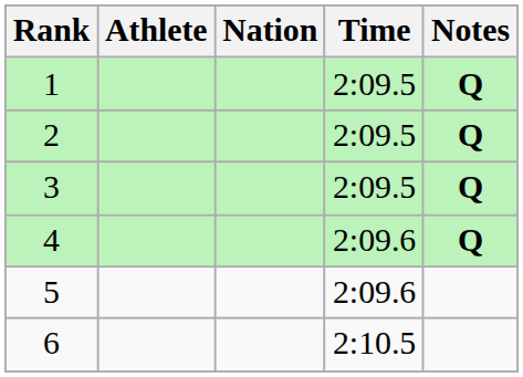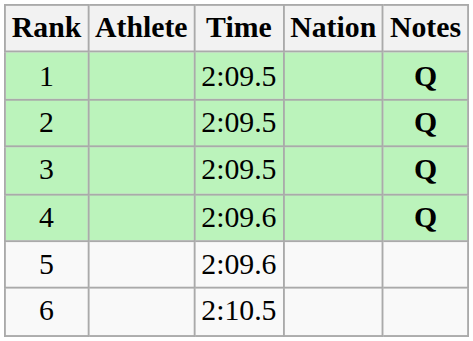columns swapped: Nation <-> Time
